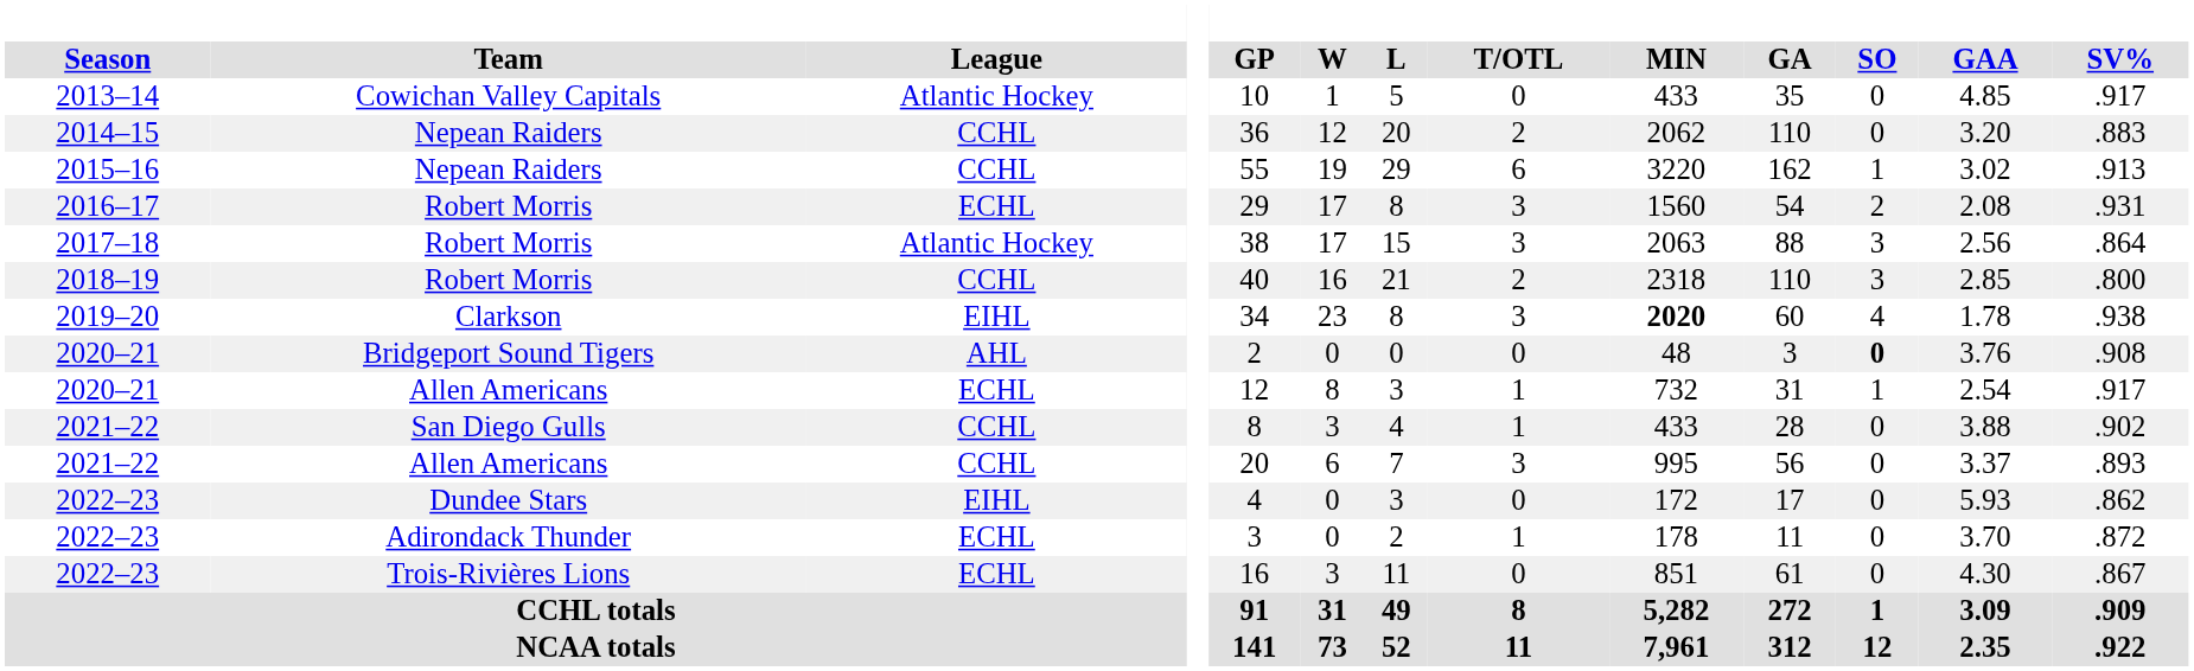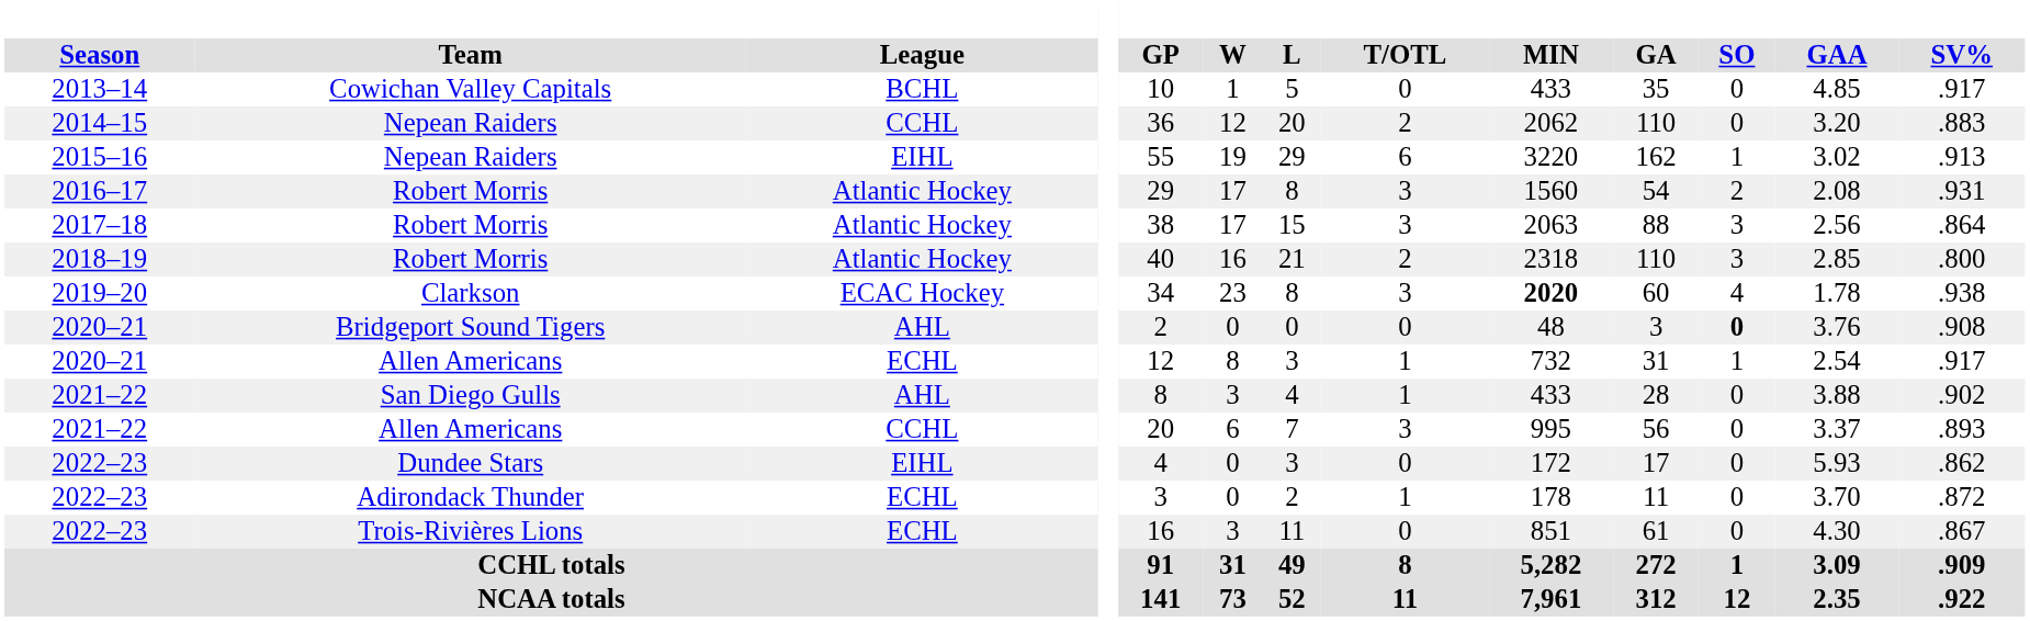2013–14 | League: Atlantic Hockey -> BCHL
2015–16 | League: CCHL -> EIHL
2016–17 | League: ECHL -> Atlantic Hockey
2018–19 | League: CCHL -> Atlantic Hockey
2019–20 | League: EIHL -> ECAC Hockey
2021–22 / San Diego Gulls | League: CCHL -> AHL
